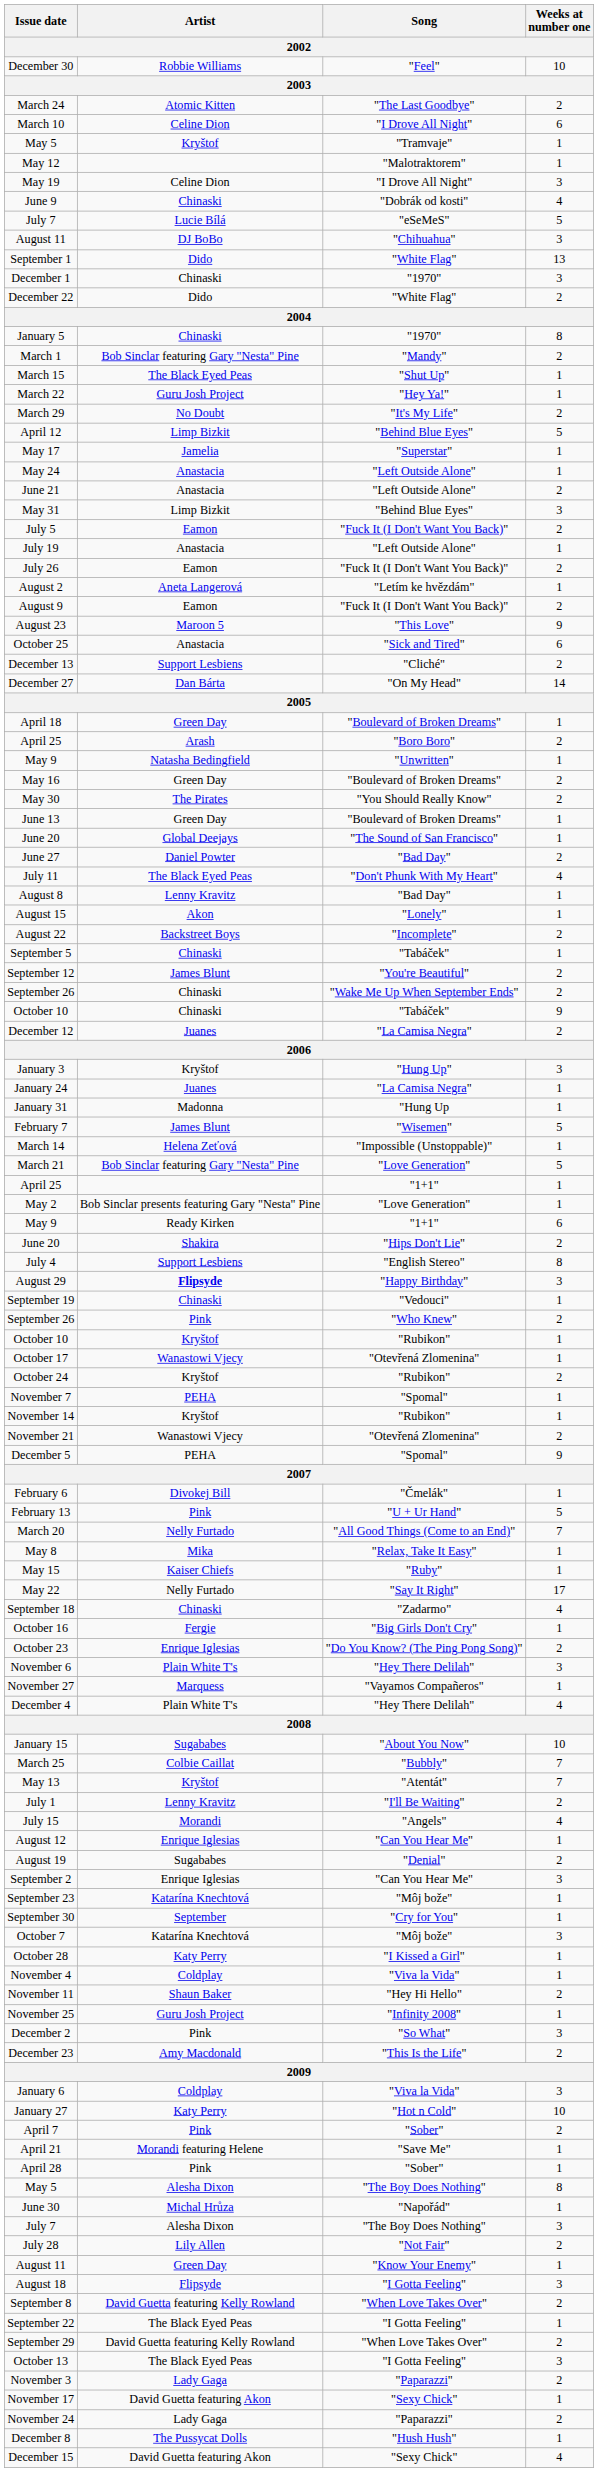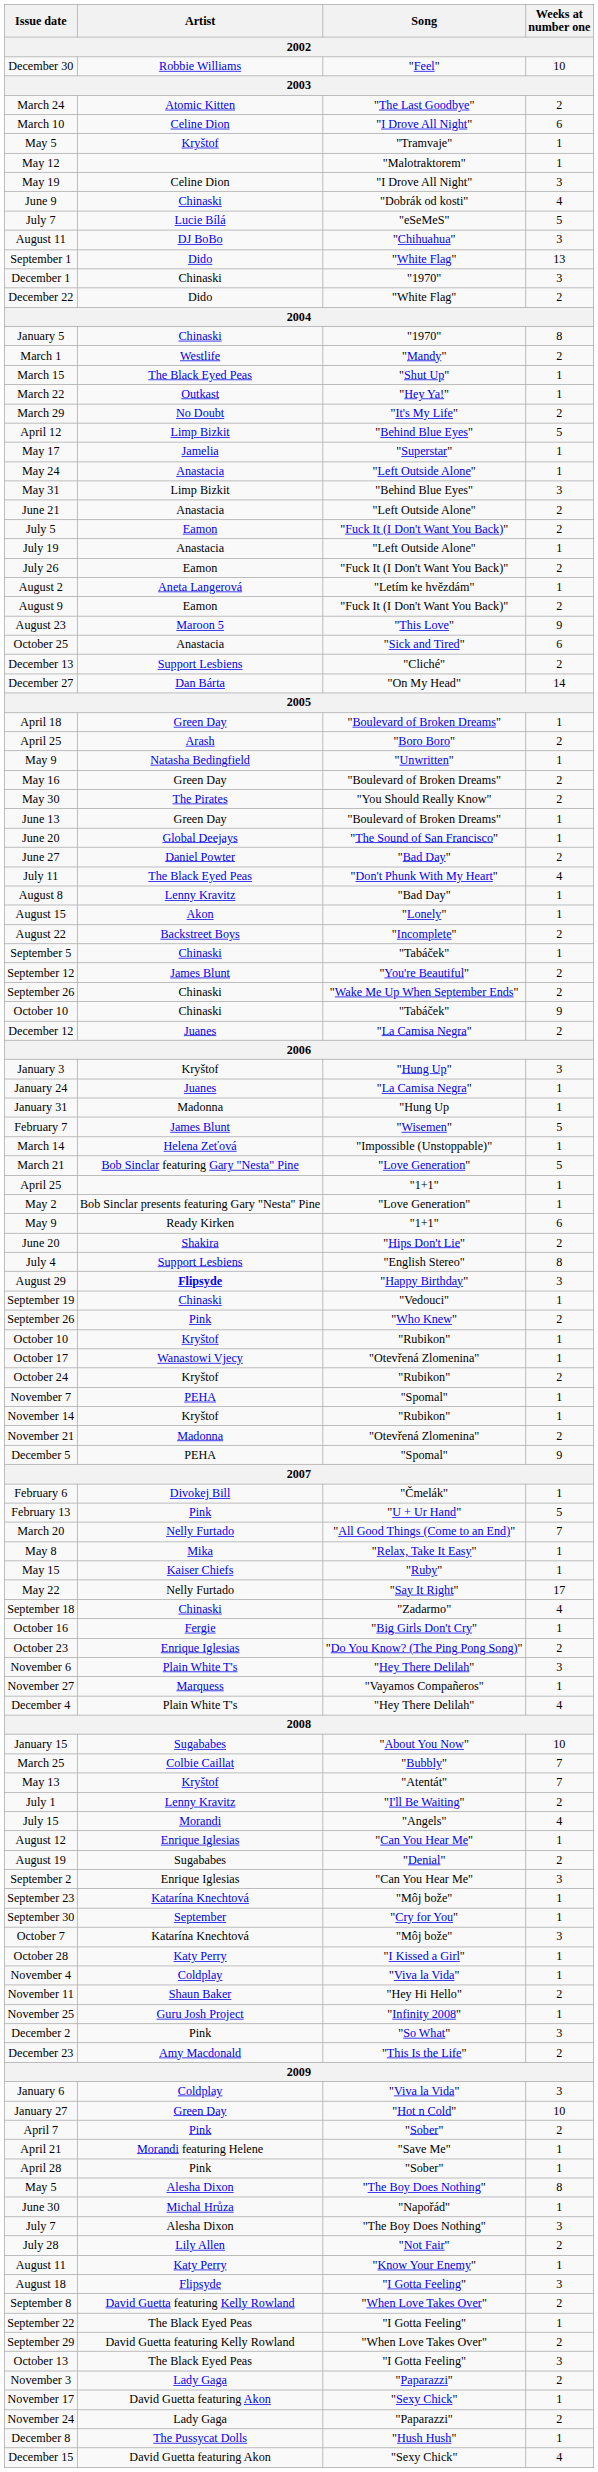March 1 | Artist: Bob Sinclar featuring Gary "Nesta" Pine -> Westlife
March 22 | Artist: Guru Josh Project -> Outkast
rows swapped: May 31 <-> June 21
November 21 | Artist: Wanastowi Vjecy -> Madonna
January 27 | Artist: Katy Perry -> Green Day
August 11 / "Know Your Enemy" | Artist: Green Day -> Katy Perry
